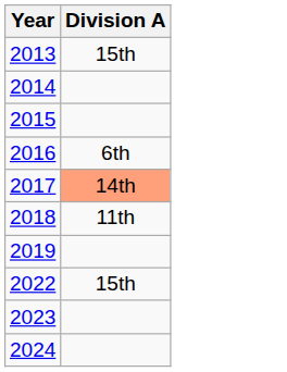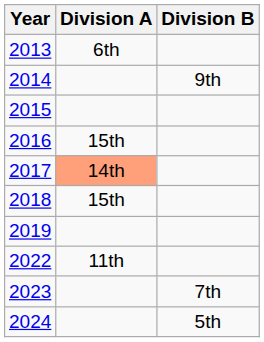+ column: Division B | 9th | 7th | 5th
2013 | Division A: 15th -> 6th
2016 | Division A: 6th -> 15th
2018 | Division A: 11th -> 15th
2022 | Division A: 15th -> 11th
